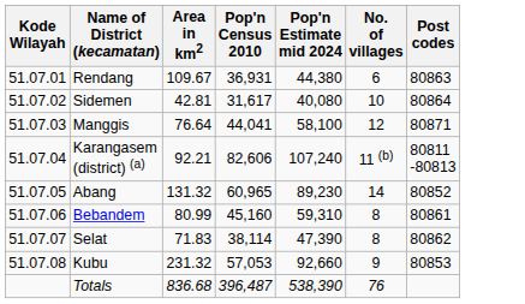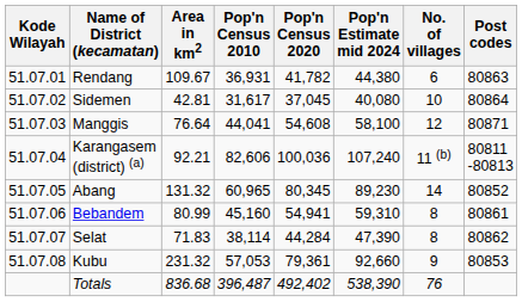+ column: Pop'n Census 2020 | 41,782 | 37,045 | 54,608 | 100,036 | 80,345 | 54,941 | 44,284 | 79,361 | 492,402
